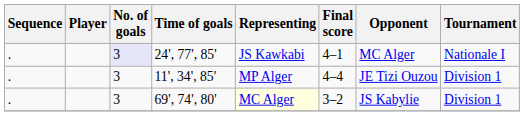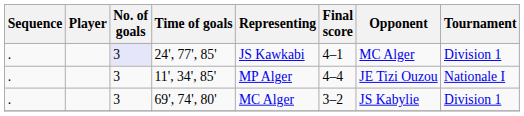24', 77', 85' | Tournament: Nationale I -> Division 1
11', 34', 85' | Tournament: Division 1 -> Nationale I
69', 74', 80' | Representing: lightyellow background -> no background
